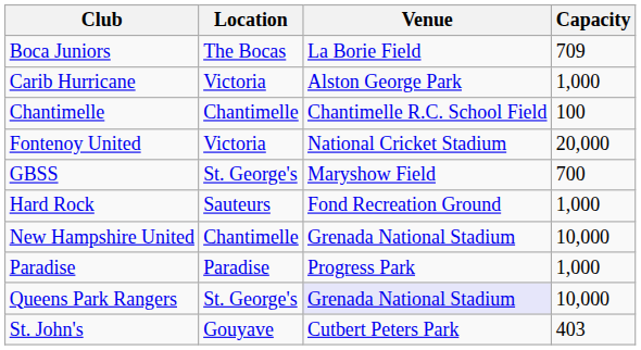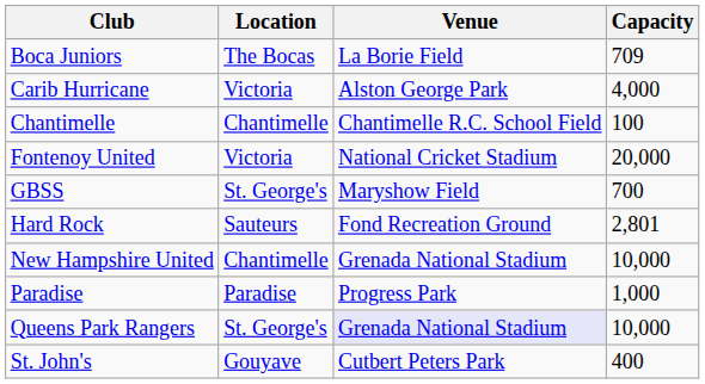Carib Hurricane | Capacity: 1,000 -> 4,000
Hard Rock | Capacity: 1,000 -> 2,801
St. John's | Capacity: 403 -> 400
